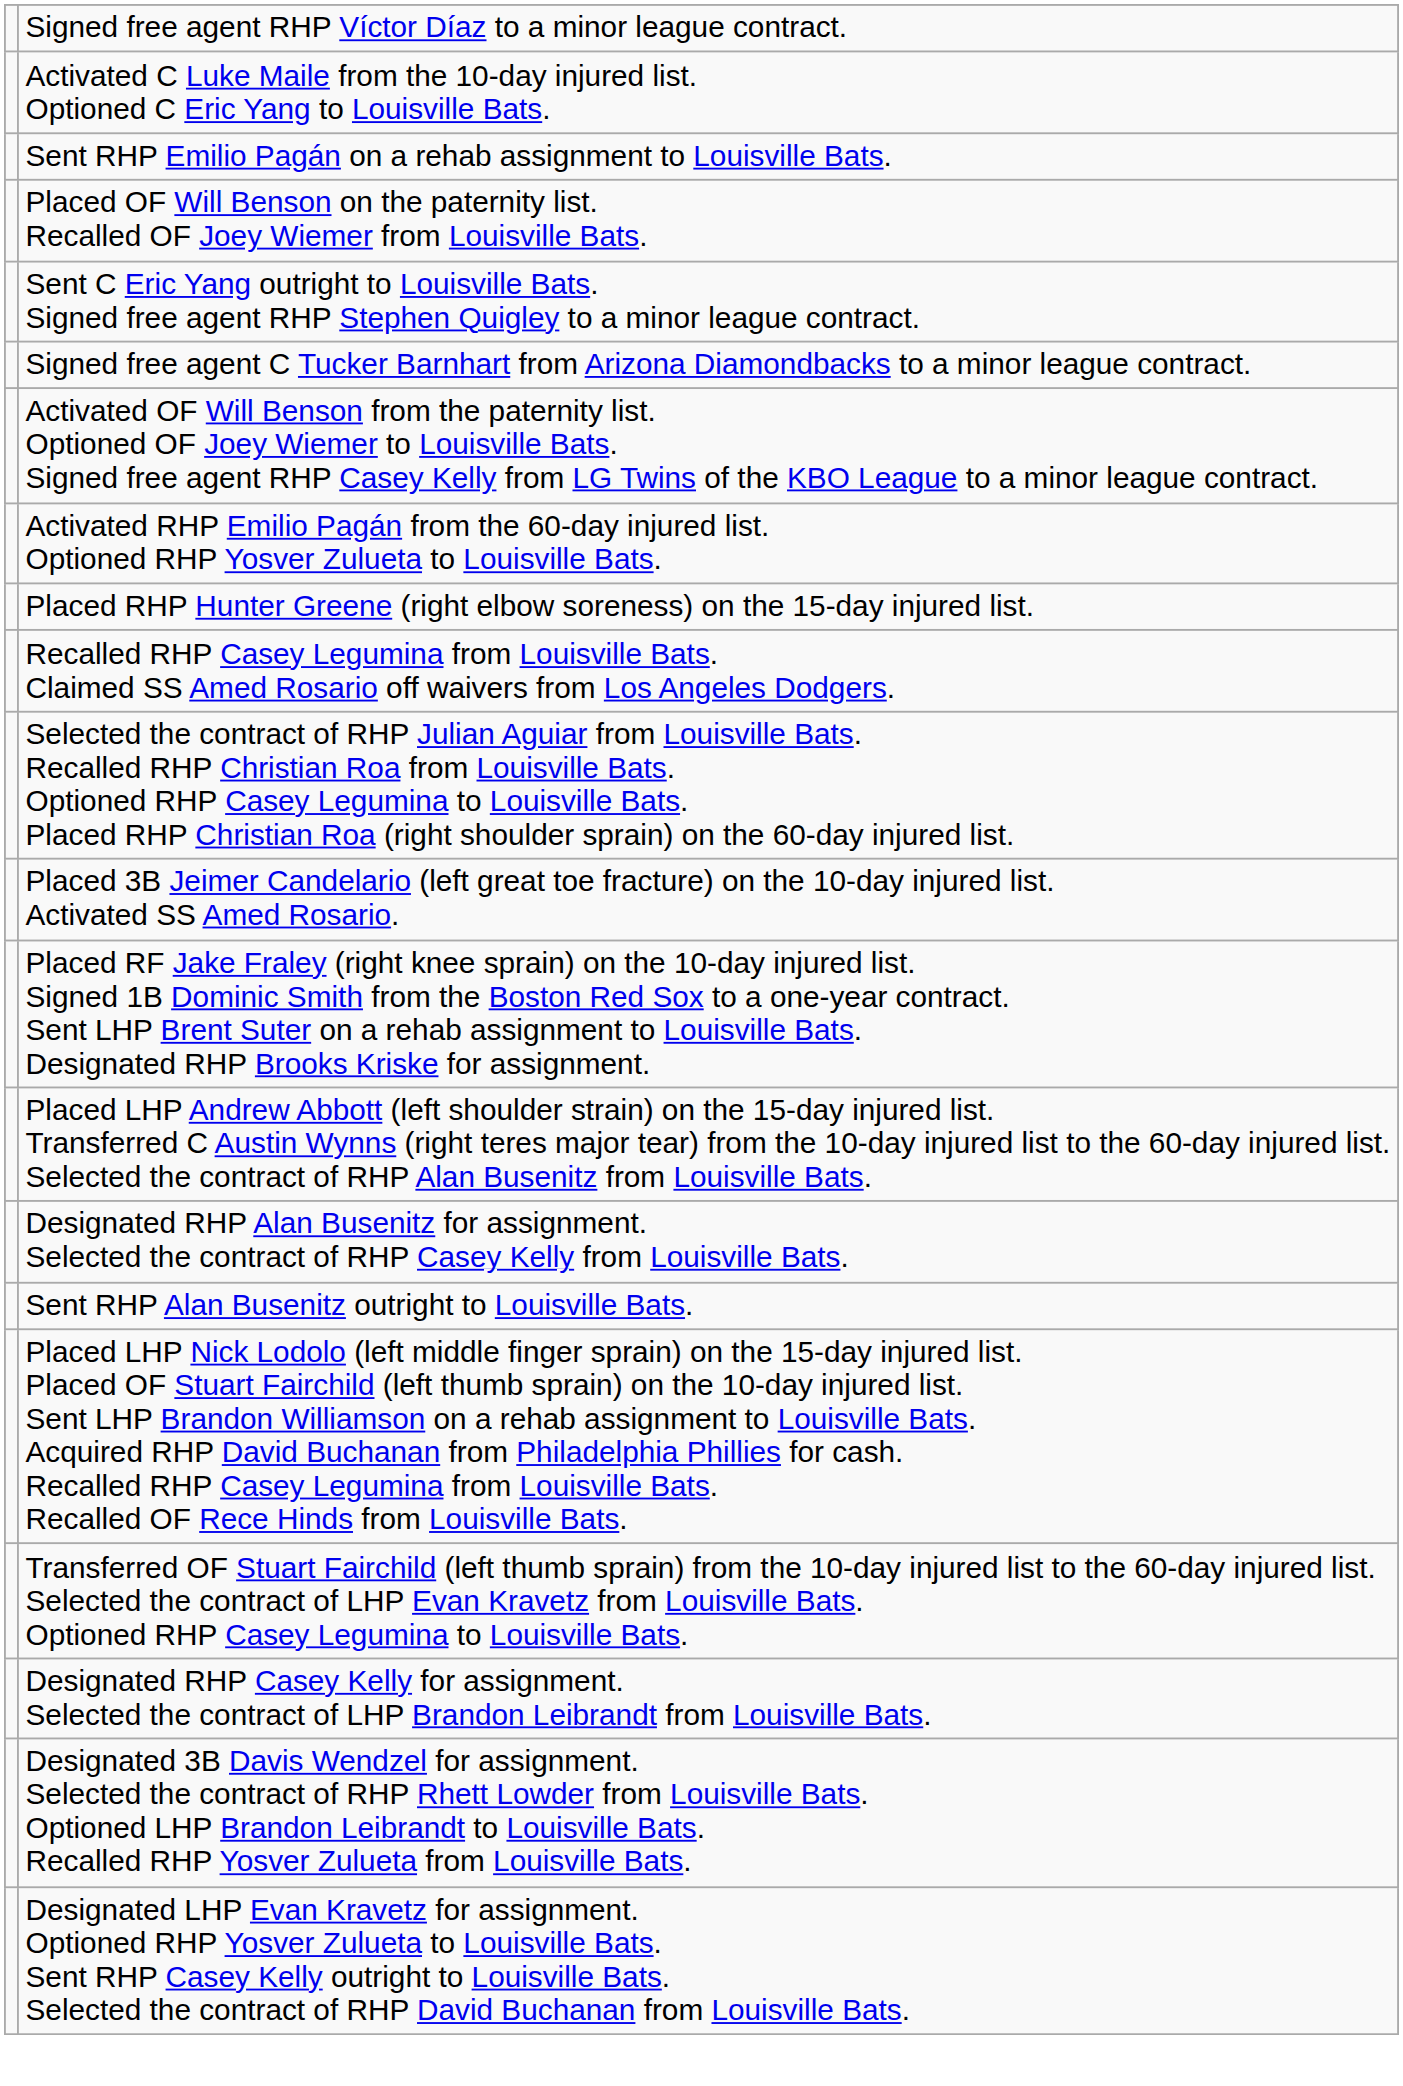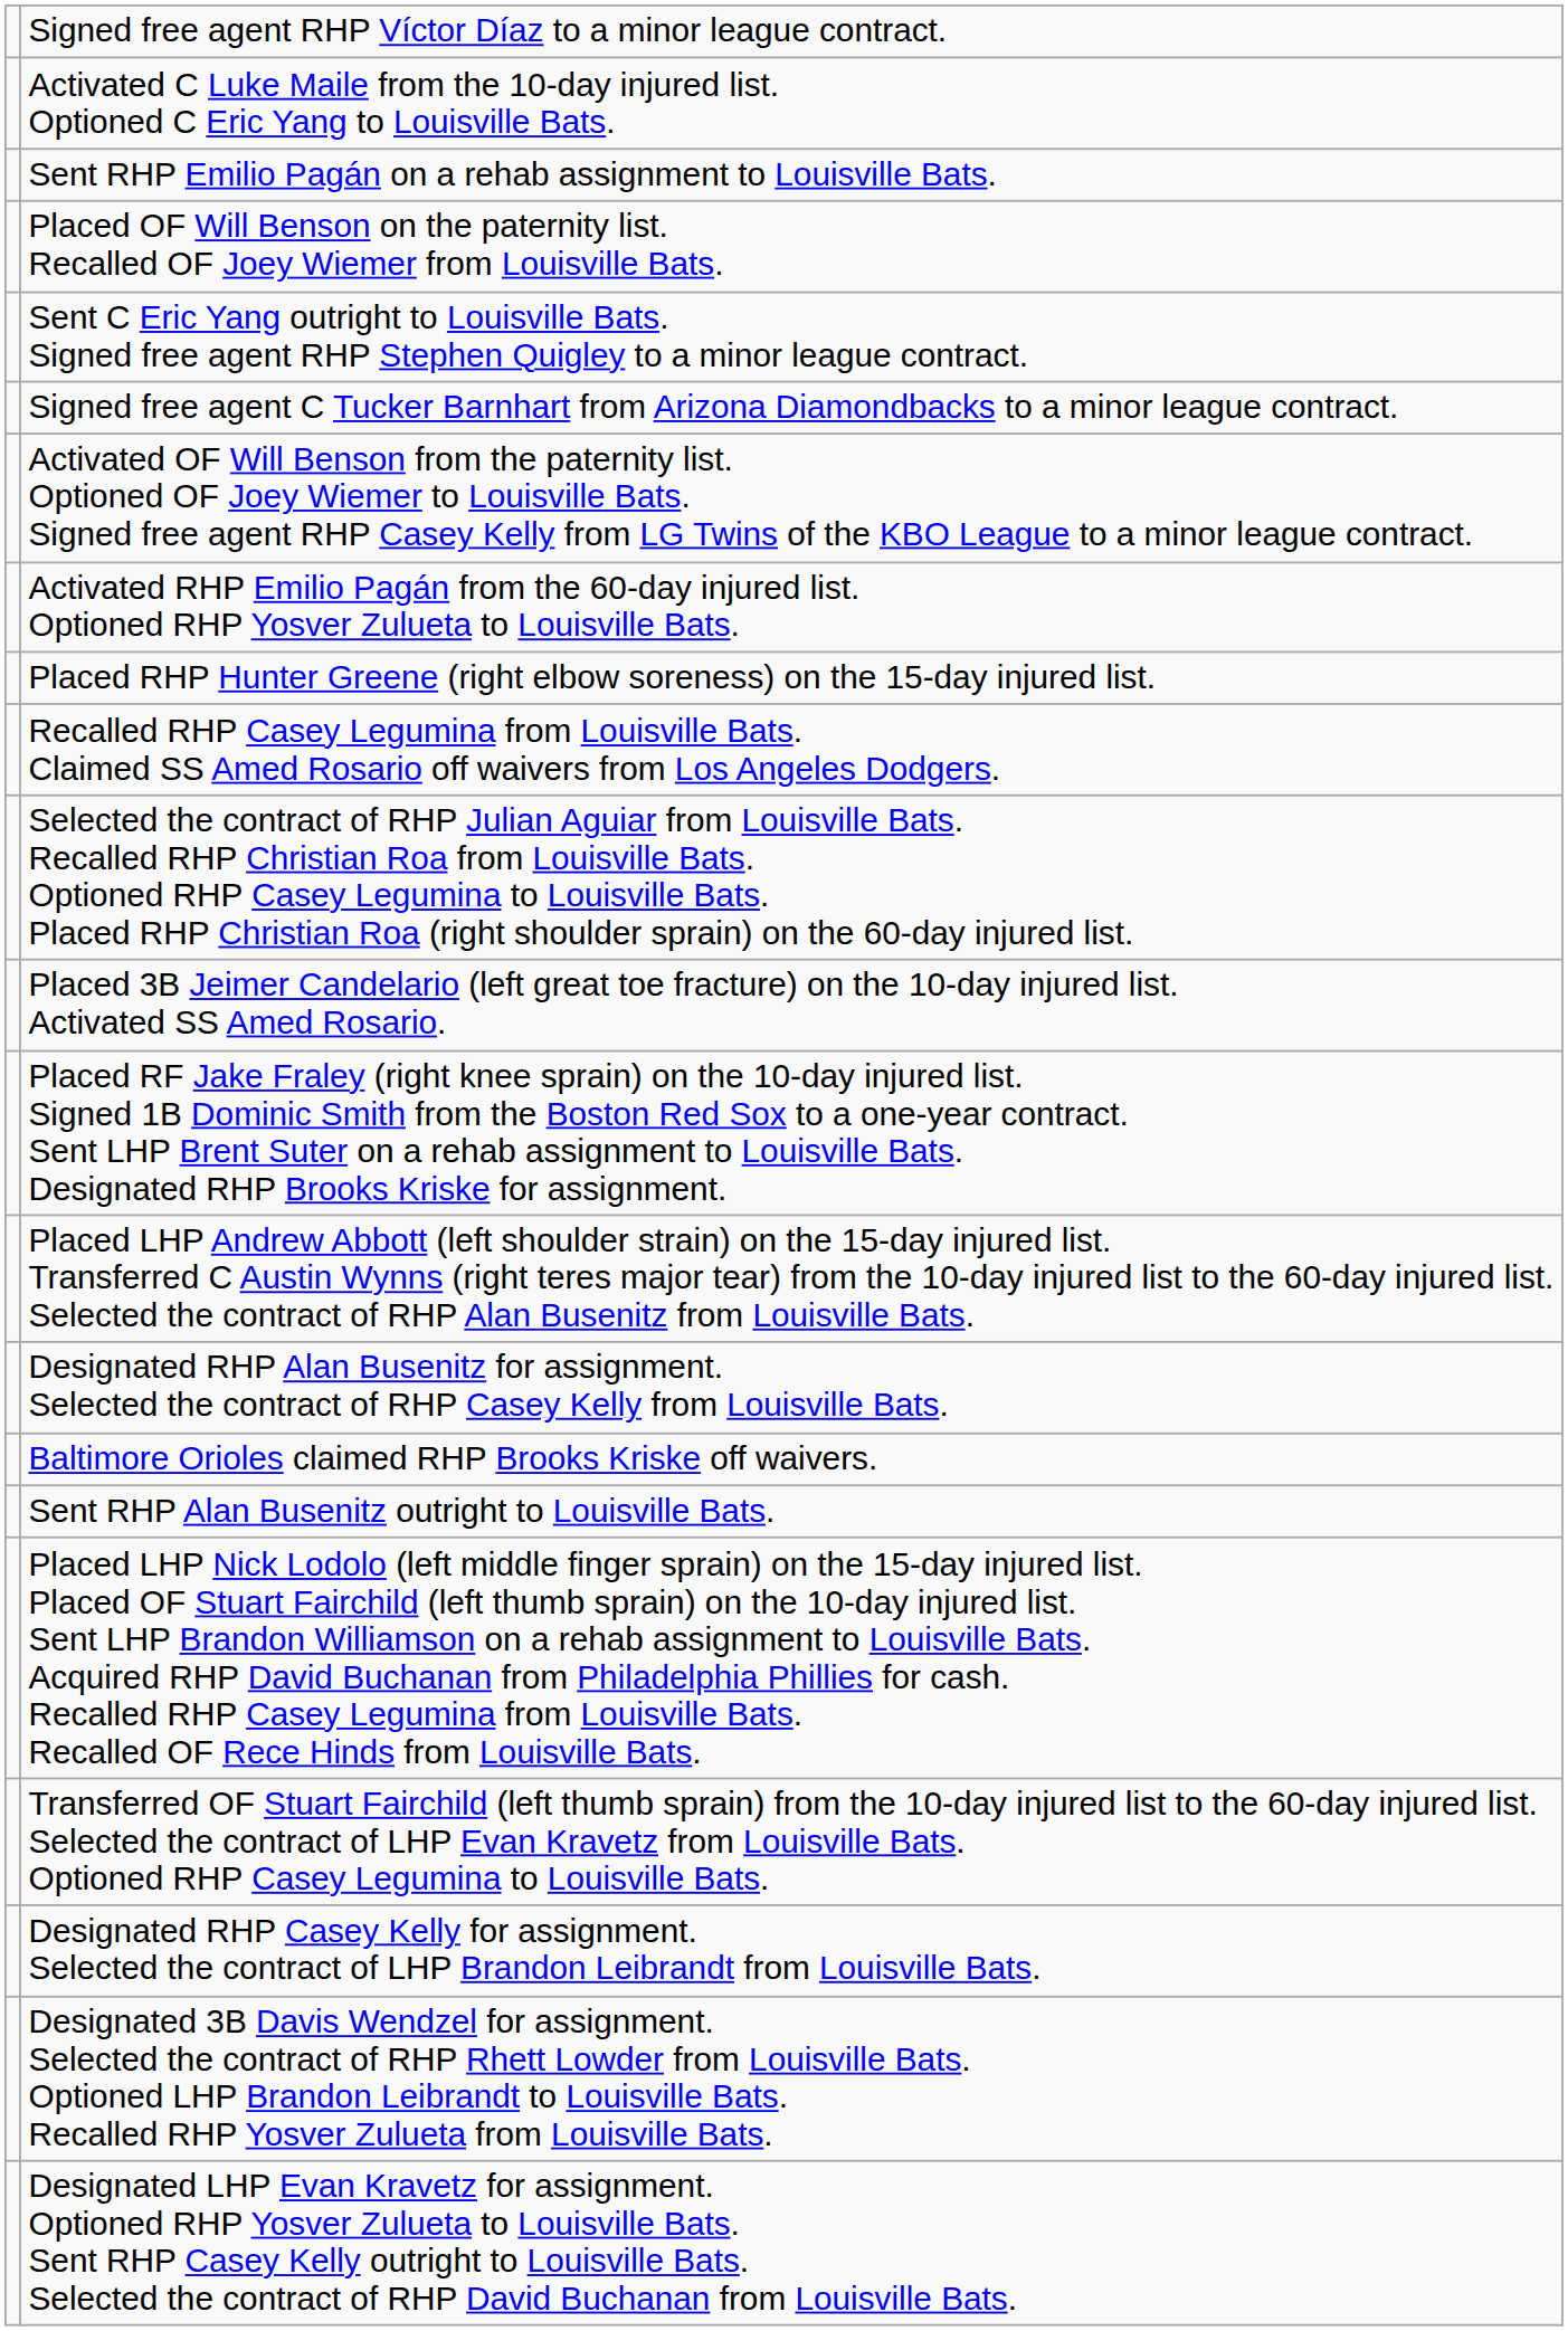+ row: Baltimore Orioles claimed RHP Brooks Kriske off waivers.
